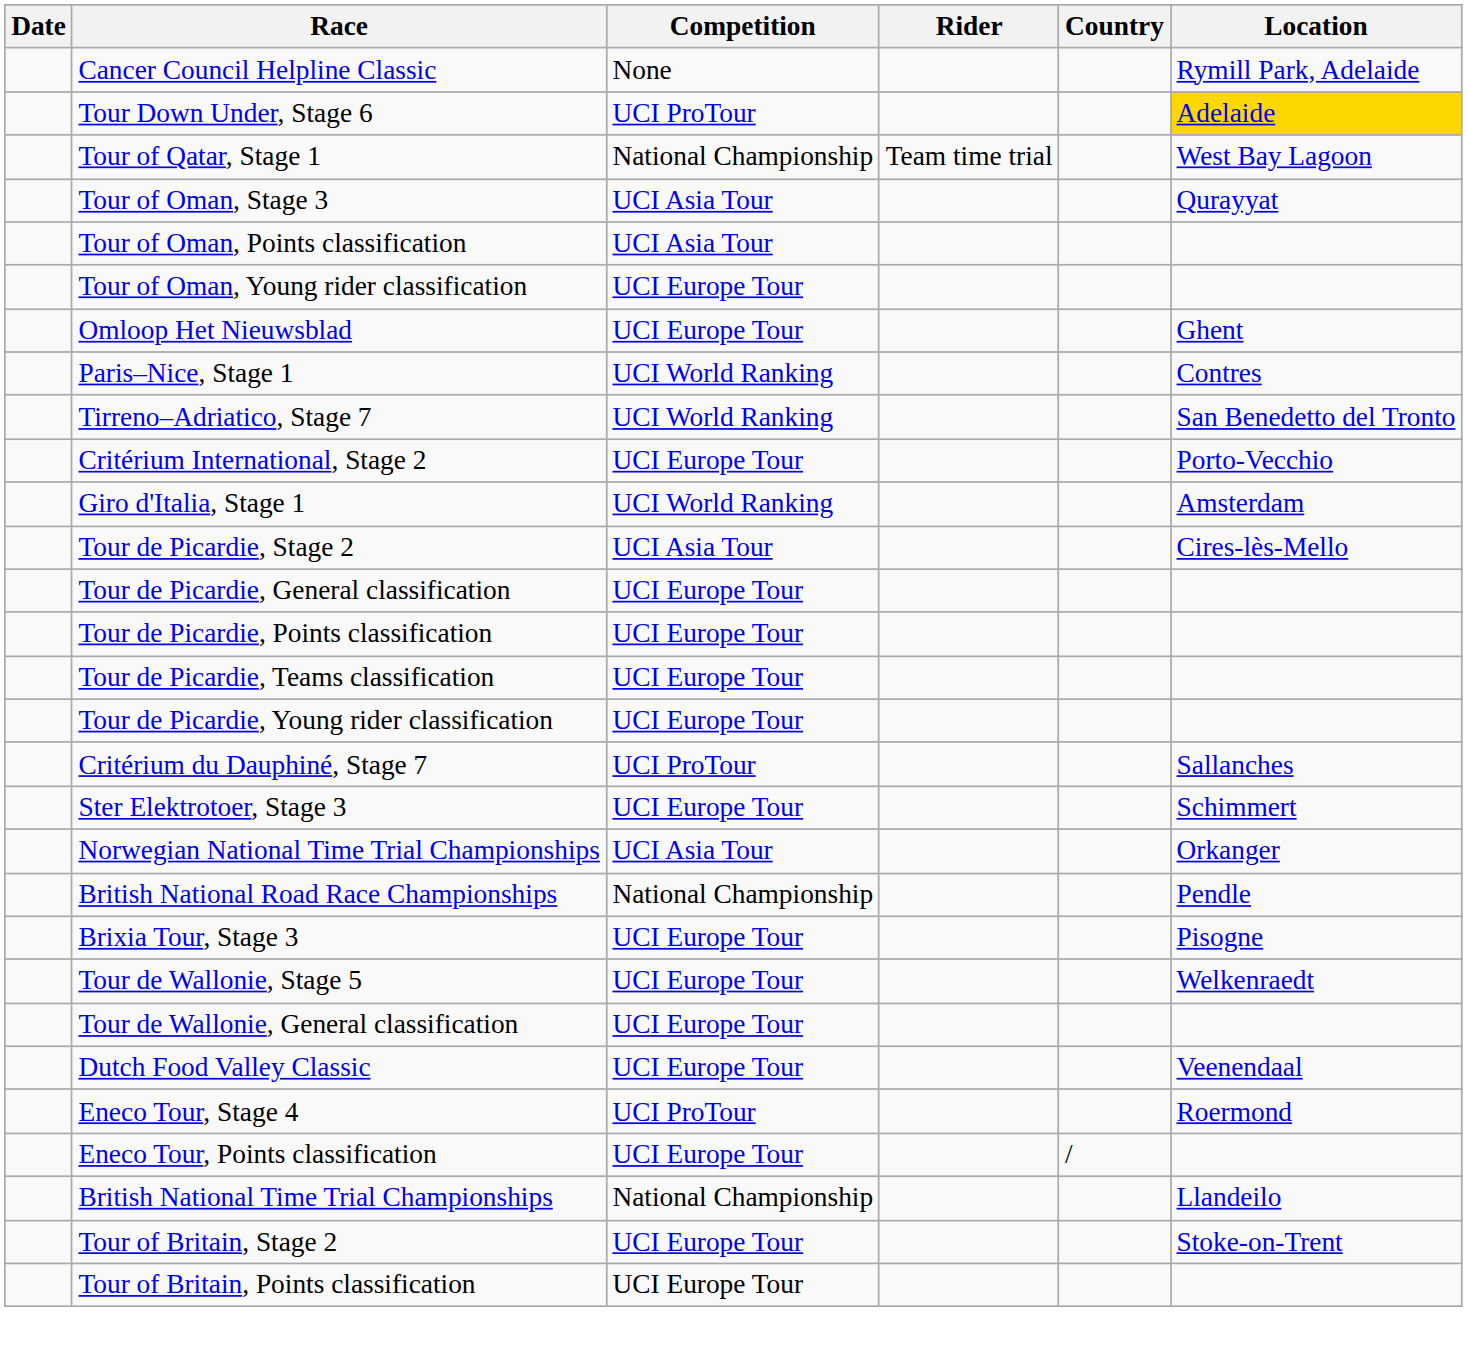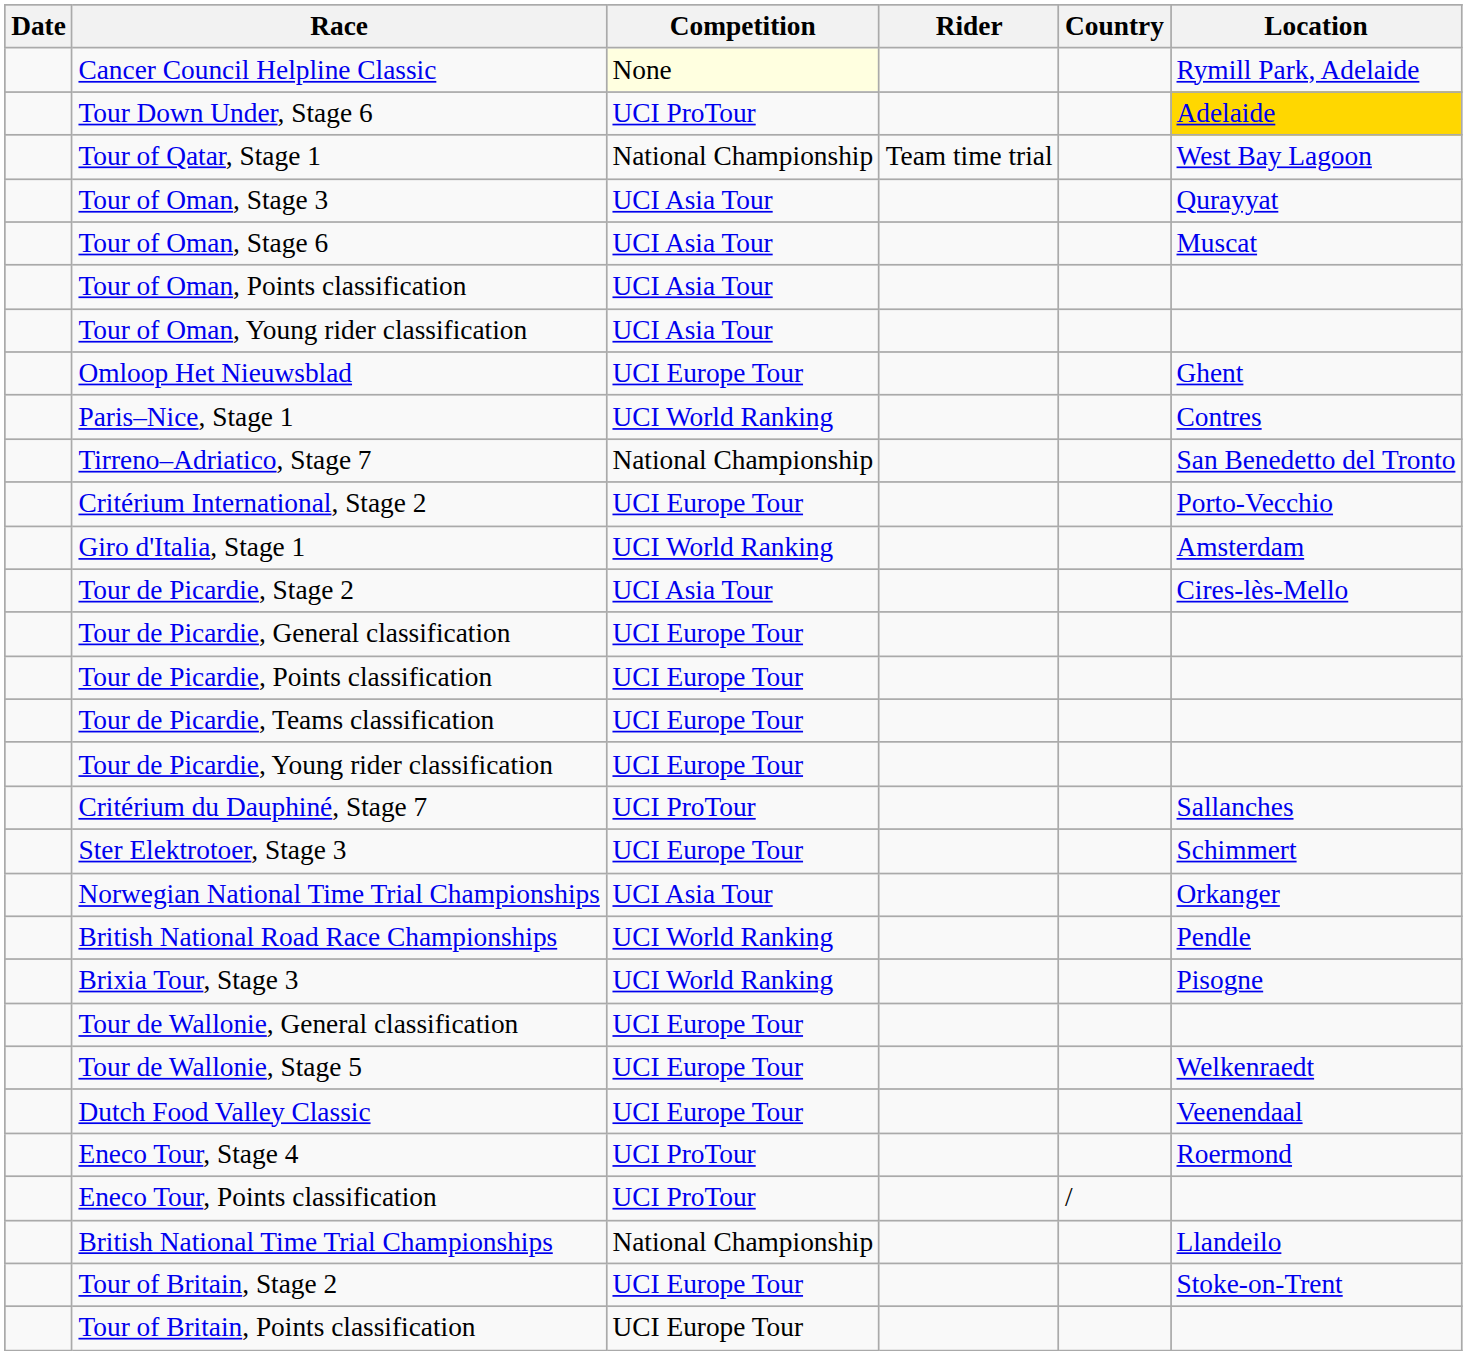Cancer Council Helpline Classic | Competition: no background -> lightyellow background
+ row: Tour of Oman, Stage 6 | UCI Asia Tour | Muscat
Tour of Oman, Young rider classification | Competition: UCI Europe Tour -> UCI Asia Tour
Tirreno–Adriatico, Stage 7 | Competition: UCI World Ranking -> National Championship
British National Road Race Championships | Competition: National Championship -> UCI World Ranking
Brixia Tour, Stage 3 | Competition: UCI Europe Tour -> UCI World Ranking
rows swapped: Tour de Wallonie, Stage 5 <-> Tour de Wallonie, General classification
Eneco Tour, Points classification | Competition: UCI Europe Tour -> UCI ProTour
